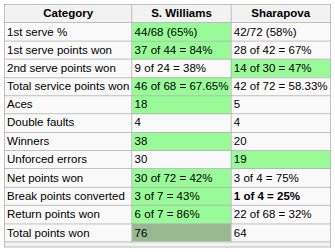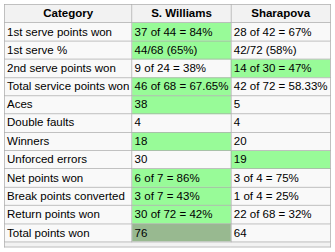rows swapped: 1st serve % <-> 1st serve points won
Aces | S. Williams: 18 -> 38
Winners | S. Williams: 38 -> 18
Net points won | S. Williams: 30 of 72 = 42% -> 6 of 7 = 86%
Break points converted | Sharapova: bold -> normal
Return points won | S. Williams: 6 of 7 = 86% -> 30 of 72 = 42%
